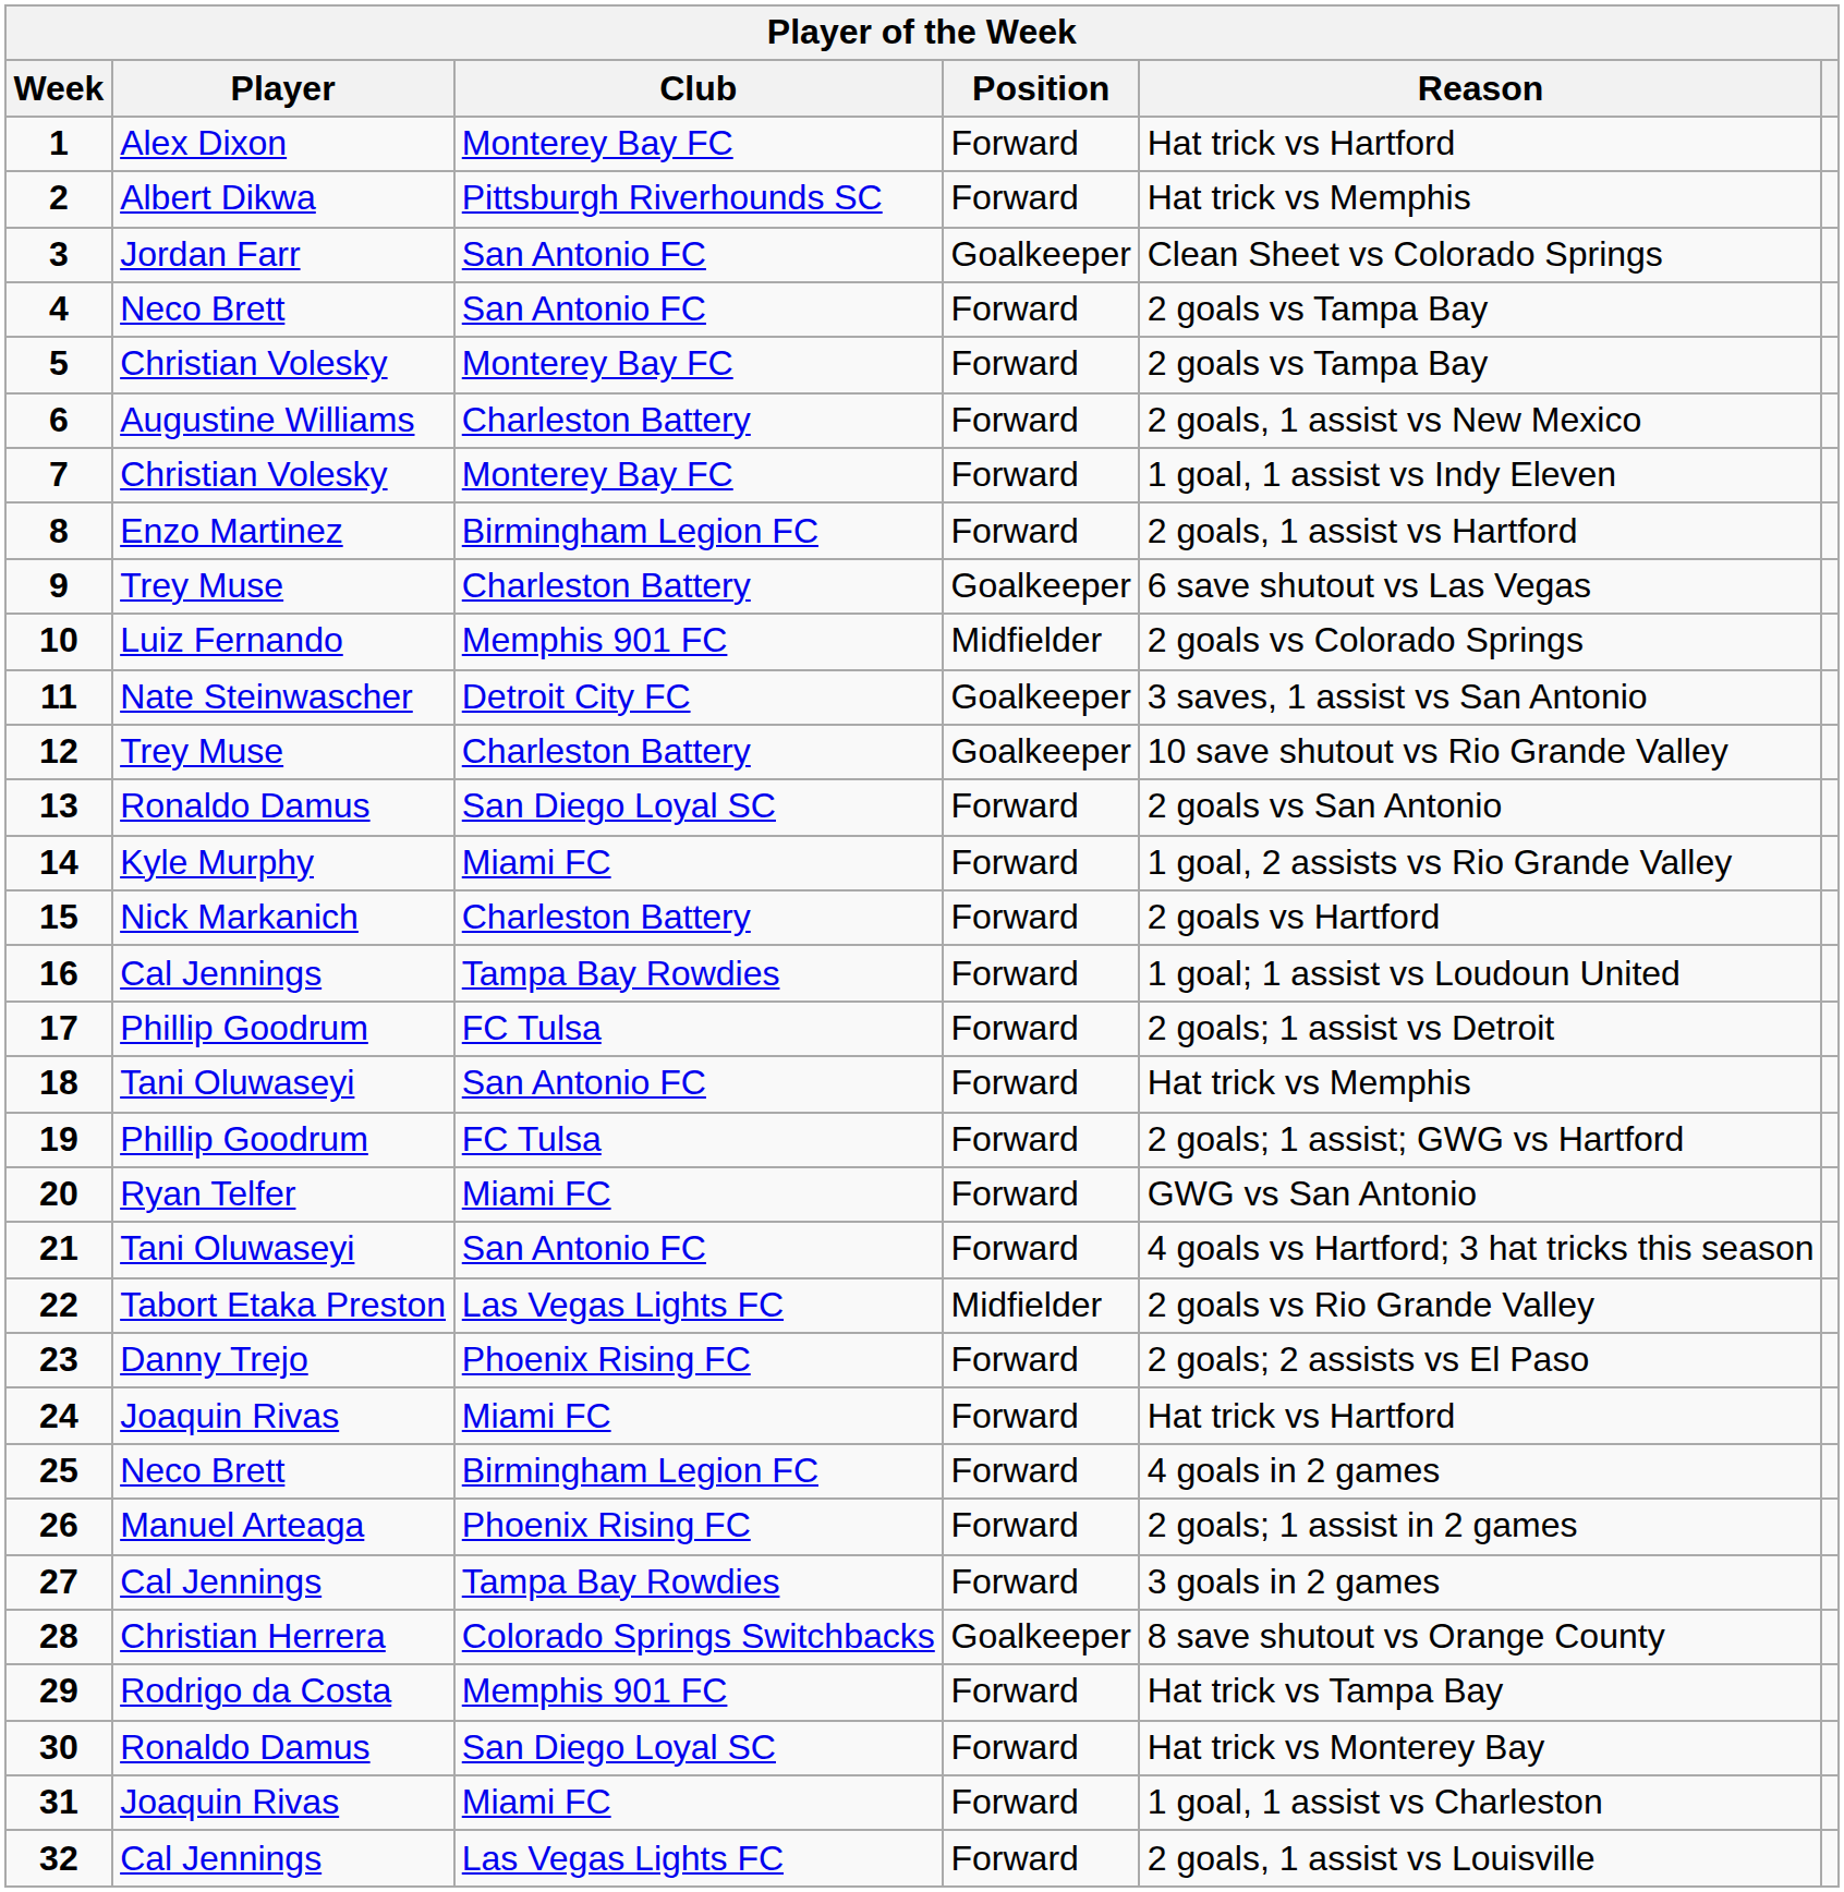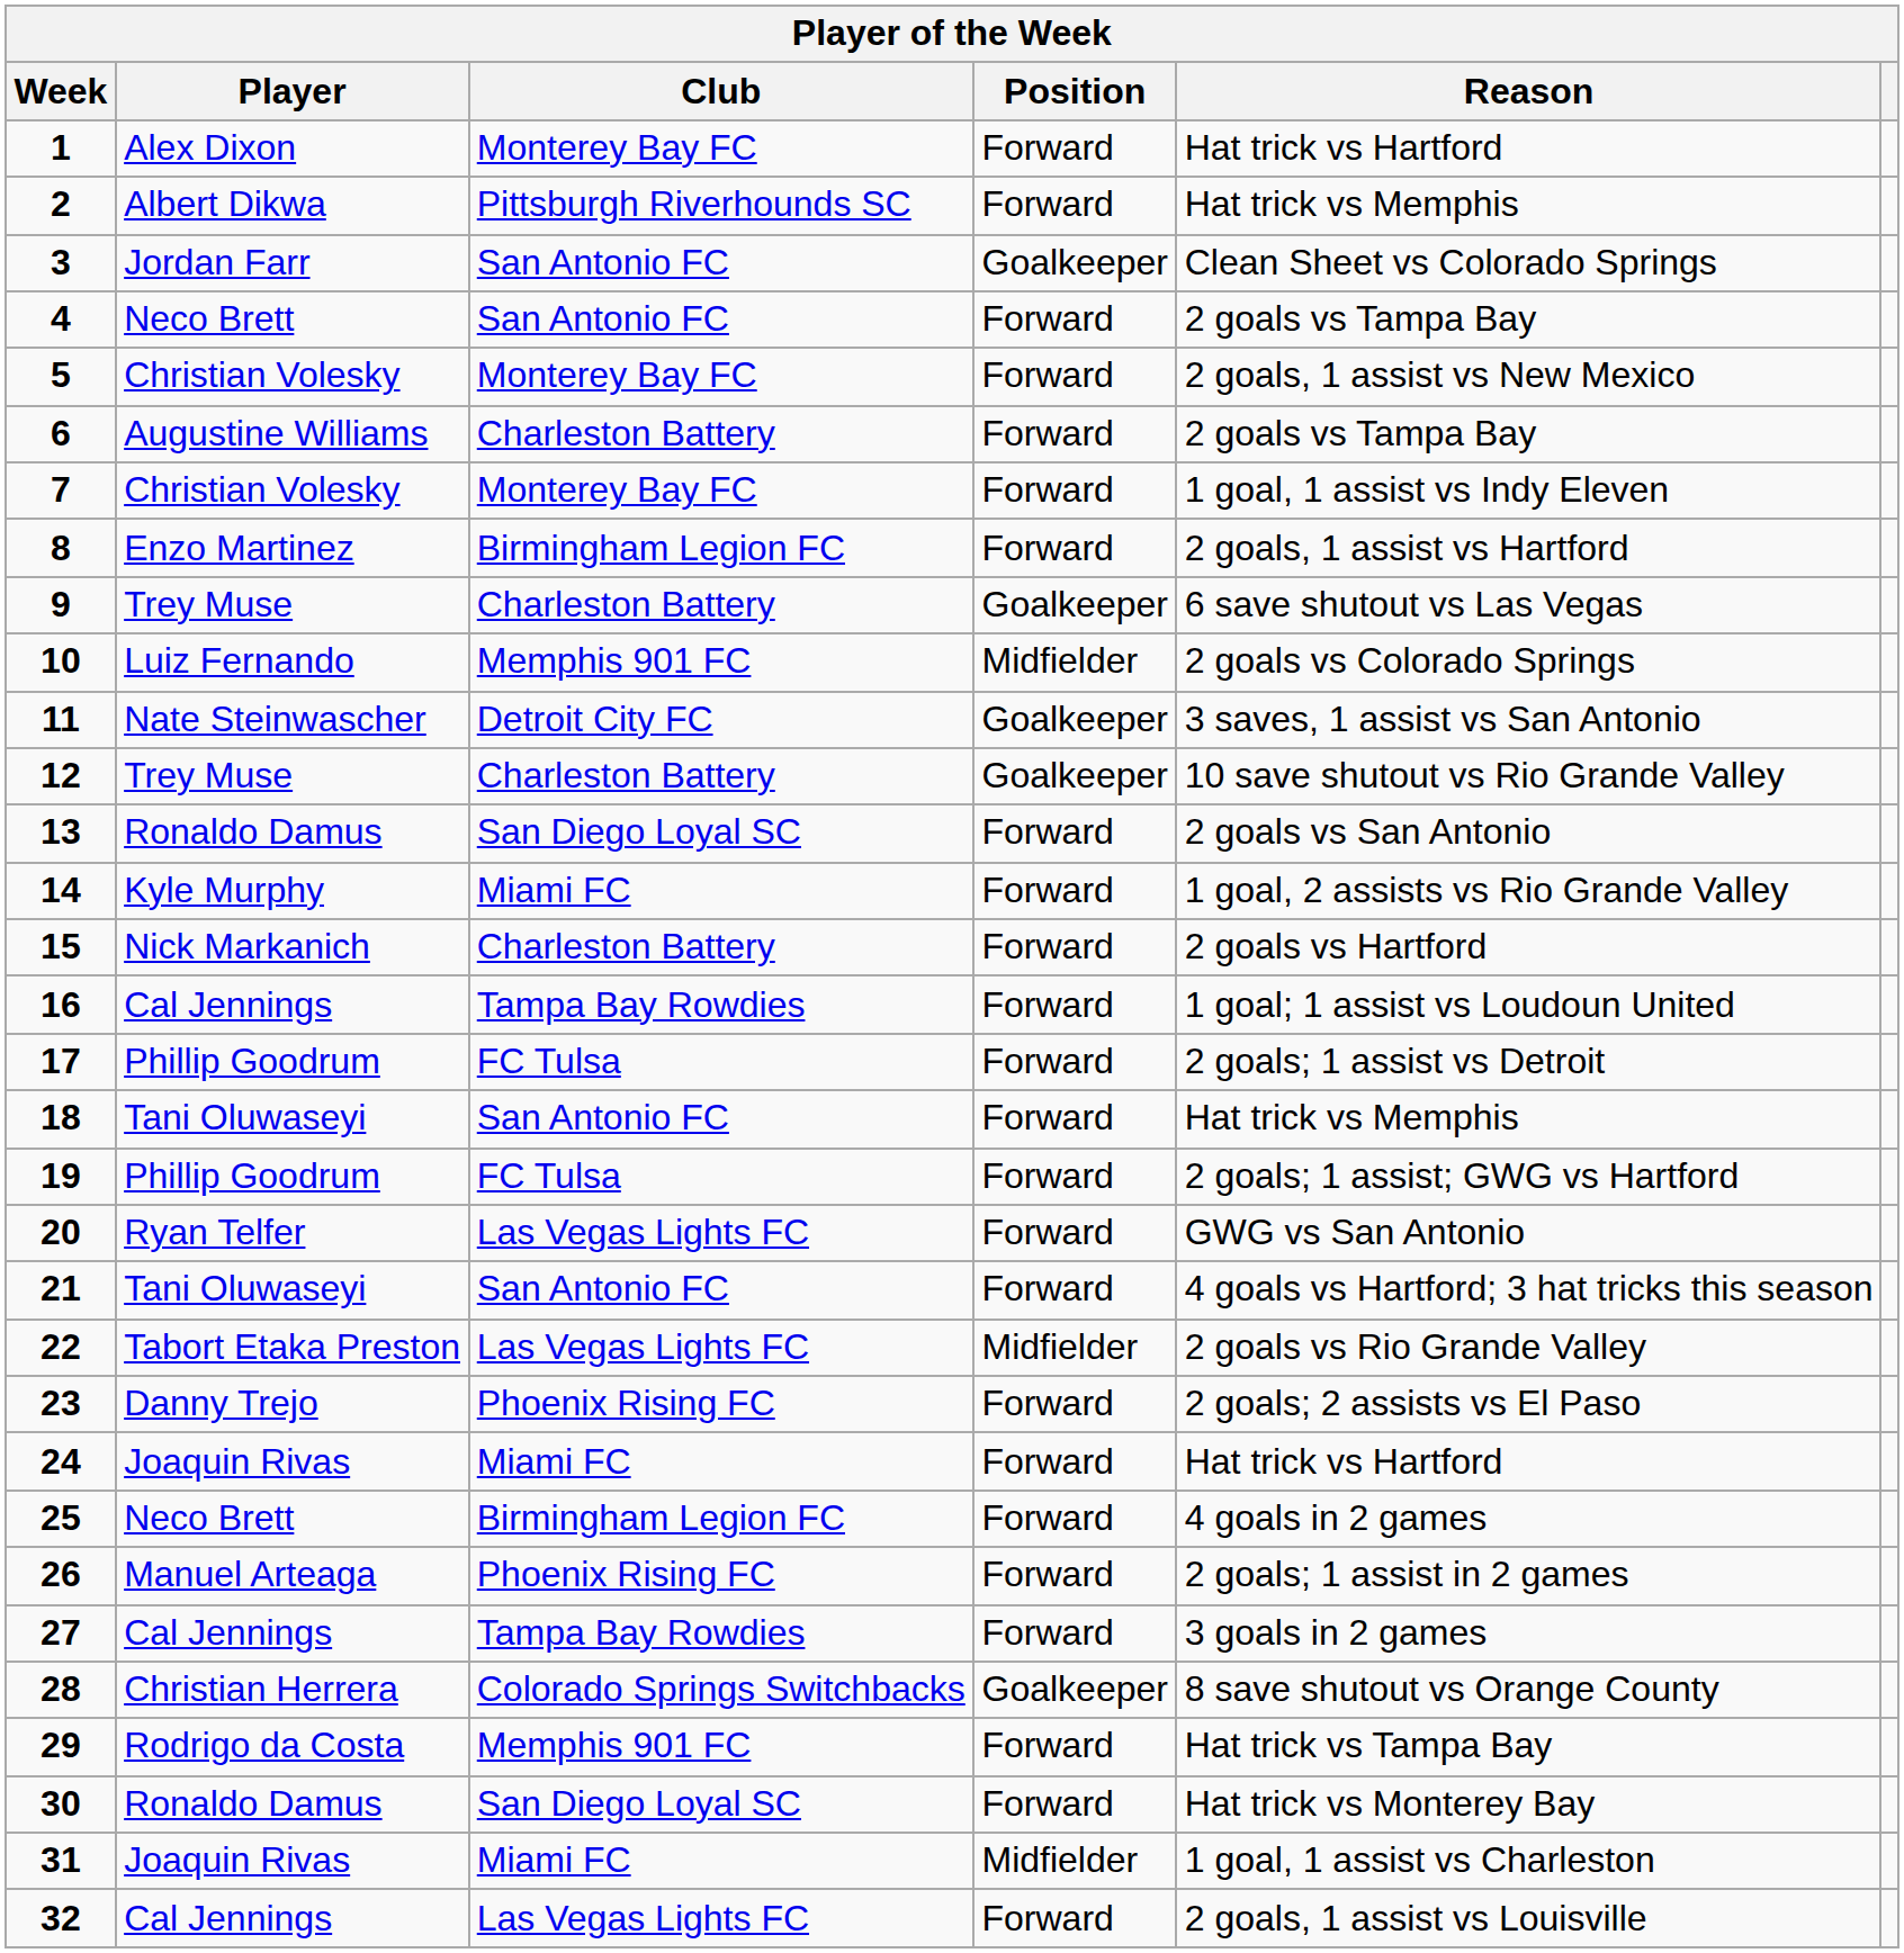5 | Reason: 2 goals vs Tampa Bay -> 2 goals, 1 assist vs New Mexico
6 | Reason: 2 goals, 1 assist vs New Mexico -> 2 goals vs Tampa Bay
20 | Club: Miami FC -> Las Vegas Lights FC
31 | Position: Forward -> Midfielder
